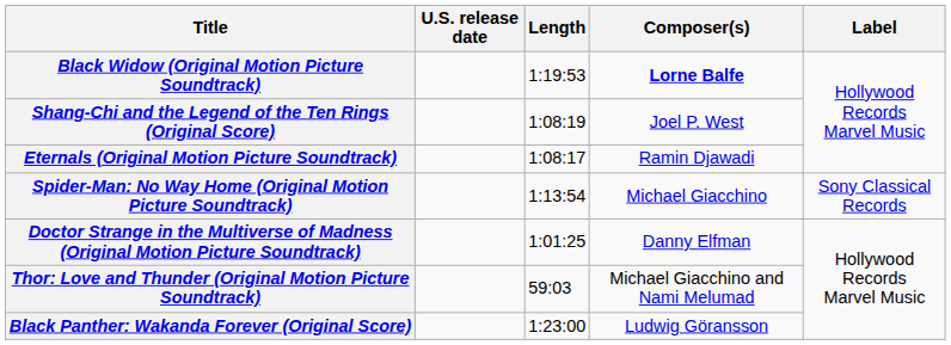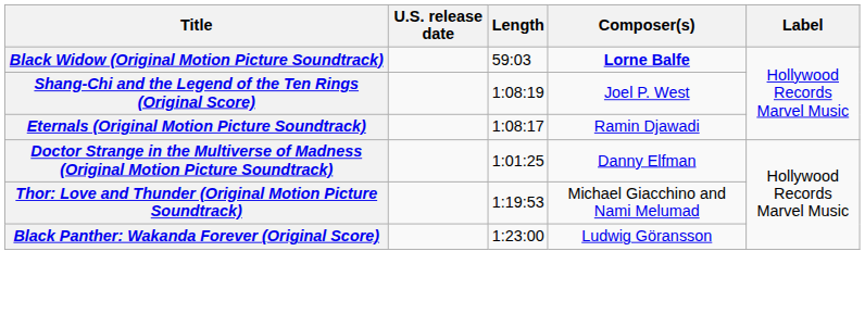Black Widow (Original Motion Picture Soundtrack) | Length: 1:19:53 -> 59:03
- row: Spider-Man: No Way Home (Original Motion Picture Soundtrack) | 1:13:54 | Michael Giacchino | Sony Classical Records
Thor: Love and Thunder (Original Motion Picture Soundtrack) | Length: 59:03 -> 1:19:53
